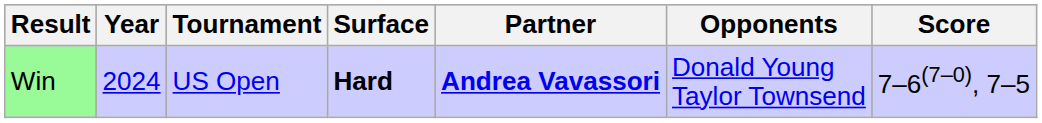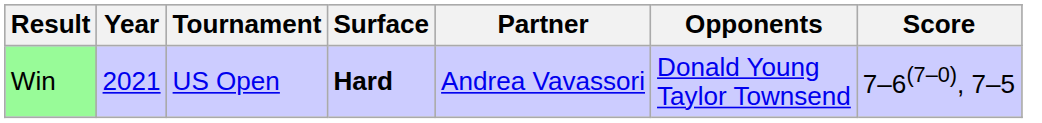Win | Year: 2024 -> 2021
Win | Partner: bold -> normal
